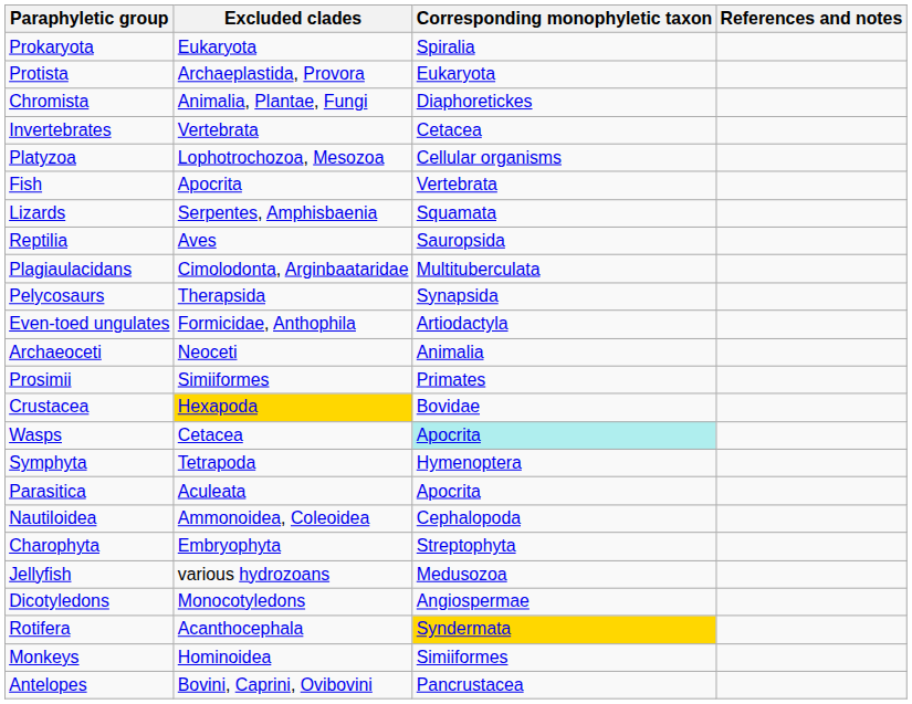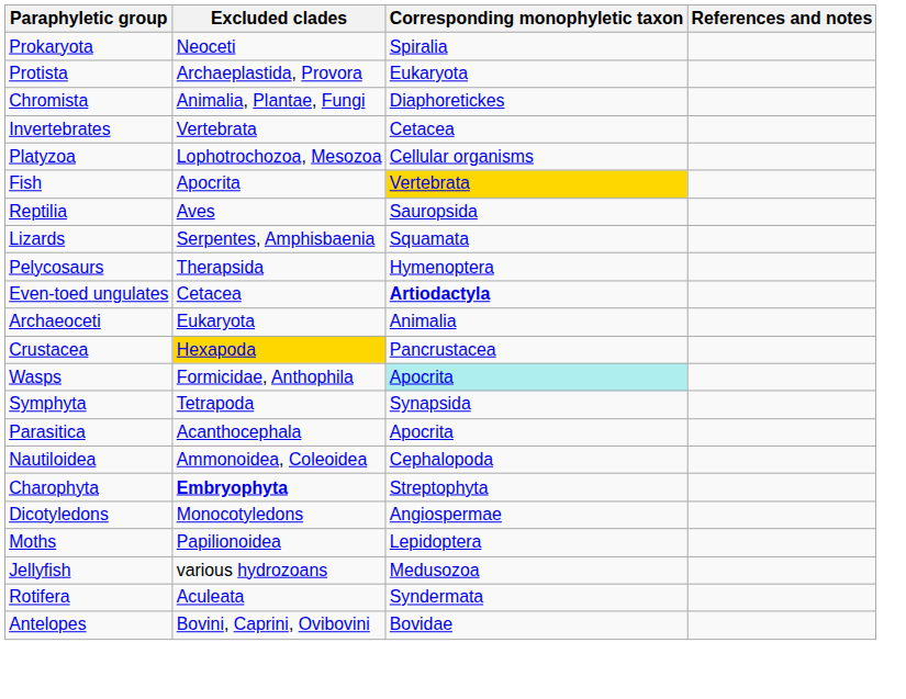Prokaryota | Excluded clades: Eukaryota -> Neoceti
Fish | Corresponding monophyletic taxon: no background -> gold background
rows swapped: Reptilia <-> Lizards
- row: Plagiaulacidans | Cimolodonta, Arginbaataridae | Multituberculata
Pelycosaurs | Corresponding monophyletic taxon: Synapsida -> Hymenoptera
Even-toed ungulates | Excluded clades: Formicidae, Anthophila -> Cetacea
Even-toed ungulates | Corresponding monophyletic taxon: normal -> bold
Archaeoceti | Excluded clades: Neoceti -> Eukaryota
- row: Prosimii | Simiiformes | Primates
Crustacea | Corresponding monophyletic taxon: Bovidae -> Pancrustacea
Wasps | Excluded clades: Cetacea -> Formicidae, Anthophila
Symphyta | Corresponding monophyletic taxon: Hymenoptera -> Synapsida
Parasitica | Excluded clades: Aculeata -> Acanthocephala
Charophyta | Excluded clades: normal -> bold
rows swapped: Dicotyledons <-> Jellyfish
+ row: Moths | Papilionoidea | Lepidoptera
Rotifera | Excluded clades: Acanthocephala -> Aculeata
Rotifera | Corresponding monophyletic taxon: gold background -> no background
- row: Monkeys | Hominoidea | Simiiformes
Antelopes | Corresponding monophyletic taxon: Pancrustacea -> Bovidae
